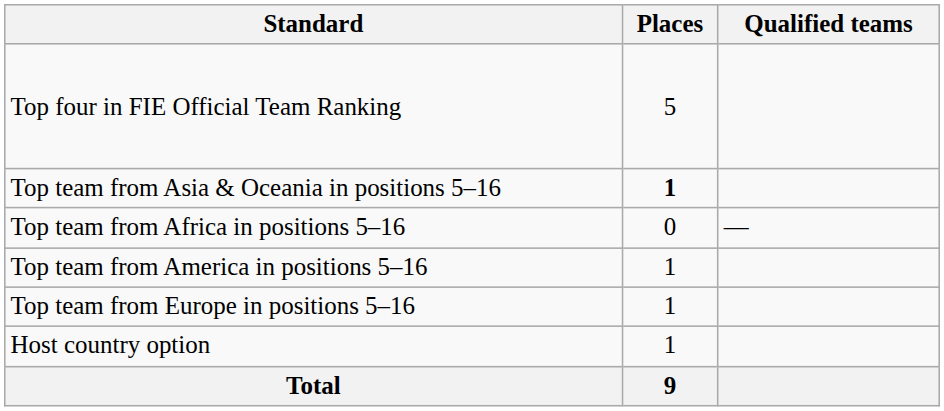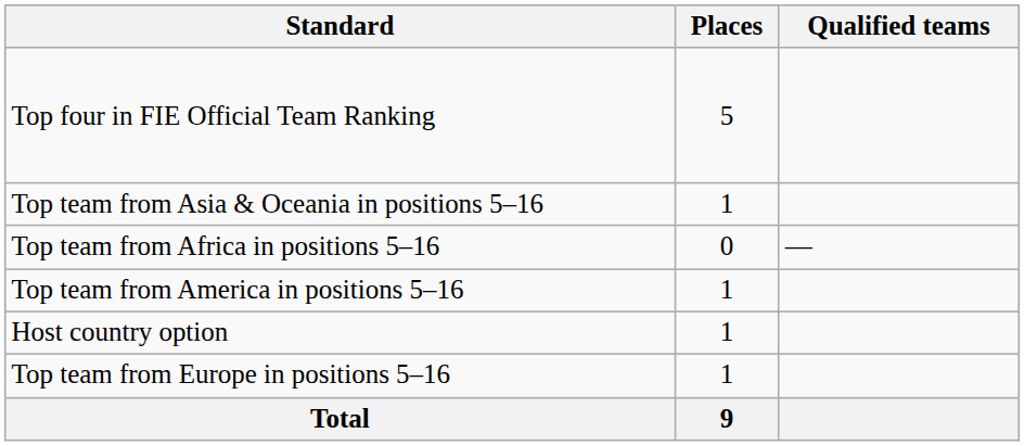Top team from Asia & Oceania in positions 5–16 | Places: bold -> normal
rows swapped: Top team from Europe in positions 5–16 <-> Host country option
